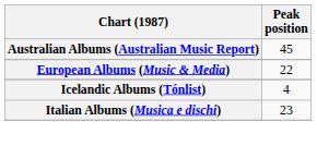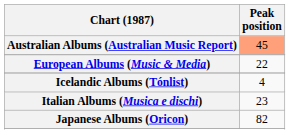Australian Albums (Australian Music Report) | Peak position: no background -> lightsalmon background
+ row: Japanese Albums (Oricon) | 82
